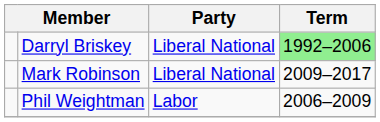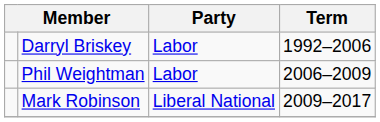Darryl Briskey | Party: Liberal National -> Labor
Darryl Briskey | Term: lightgreen background -> no background
rows swapped: Phil Weightman <-> Mark Robinson
